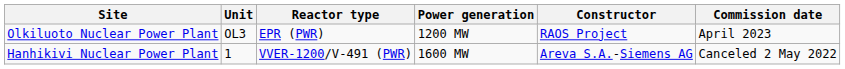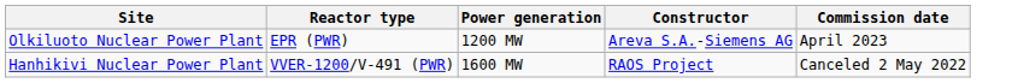- column: Unit | OL3 | 1
Olkiluoto Nuclear Power Plant | Constructor: RAOS Project -> Areva S.A.-Siemens AG
Hanhikivi Nuclear Power Plant | Constructor: Areva S.A.-Siemens AG -> RAOS Project
